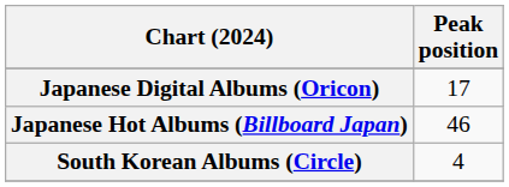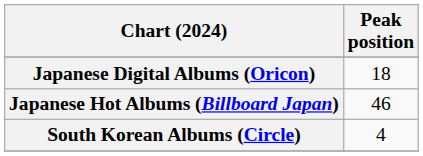Japanese Digital Albums (Oricon) | Peak position: 17 -> 18
